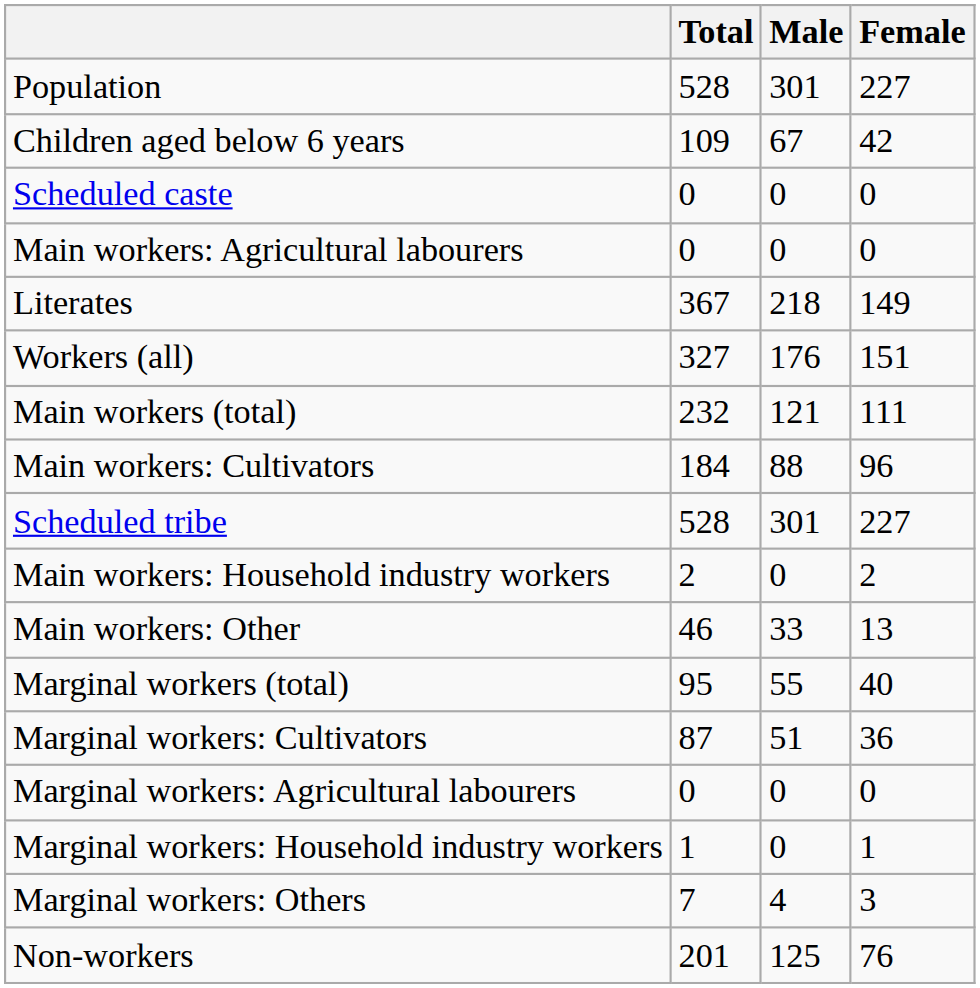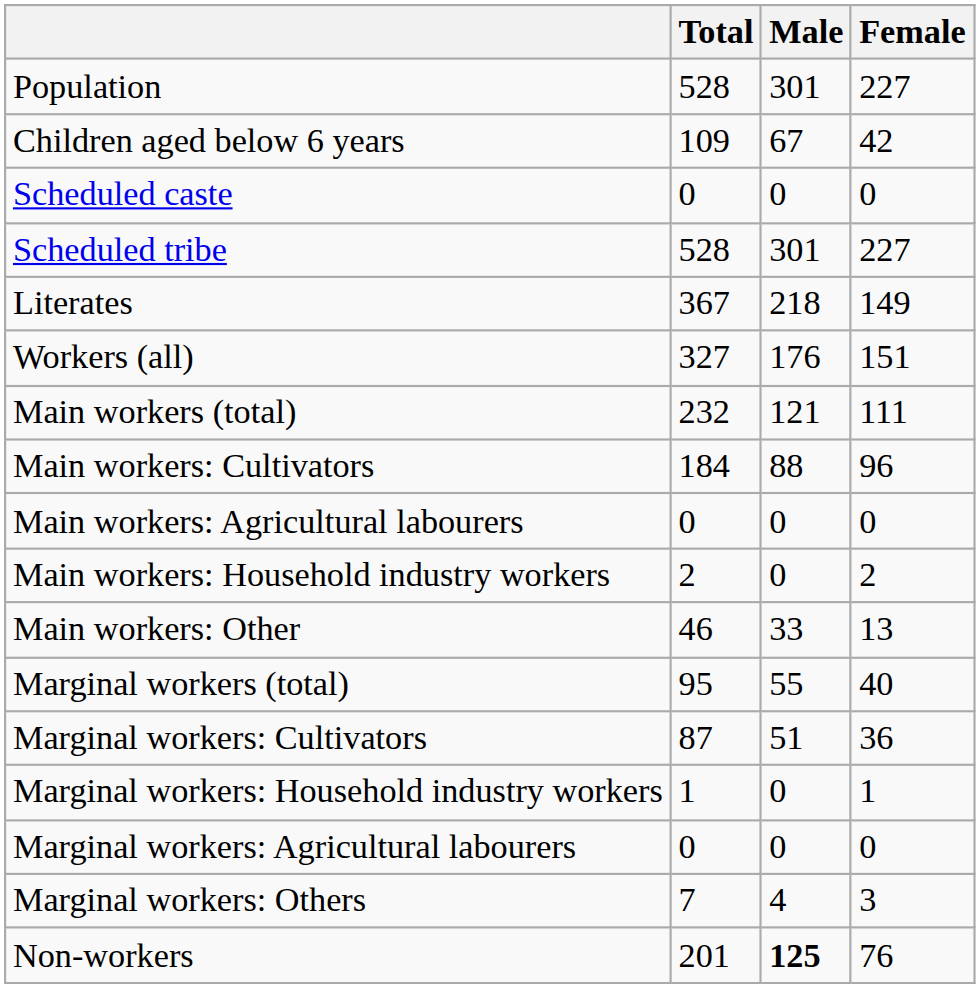rows swapped: Scheduled tribe <-> Main workers: Agricultural labourers
rows swapped: Marginal workers: Agricultural labourers <-> Marginal workers: Household industry workers
Non-workers | Male: normal -> bold
